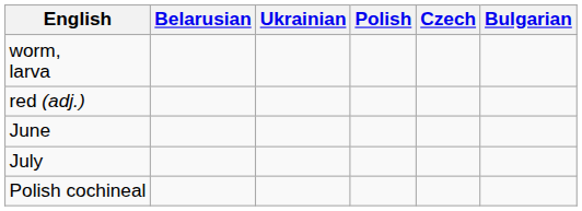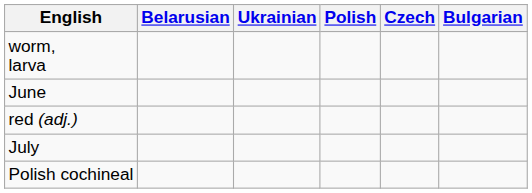rows swapped: red (adj.) <-> June
